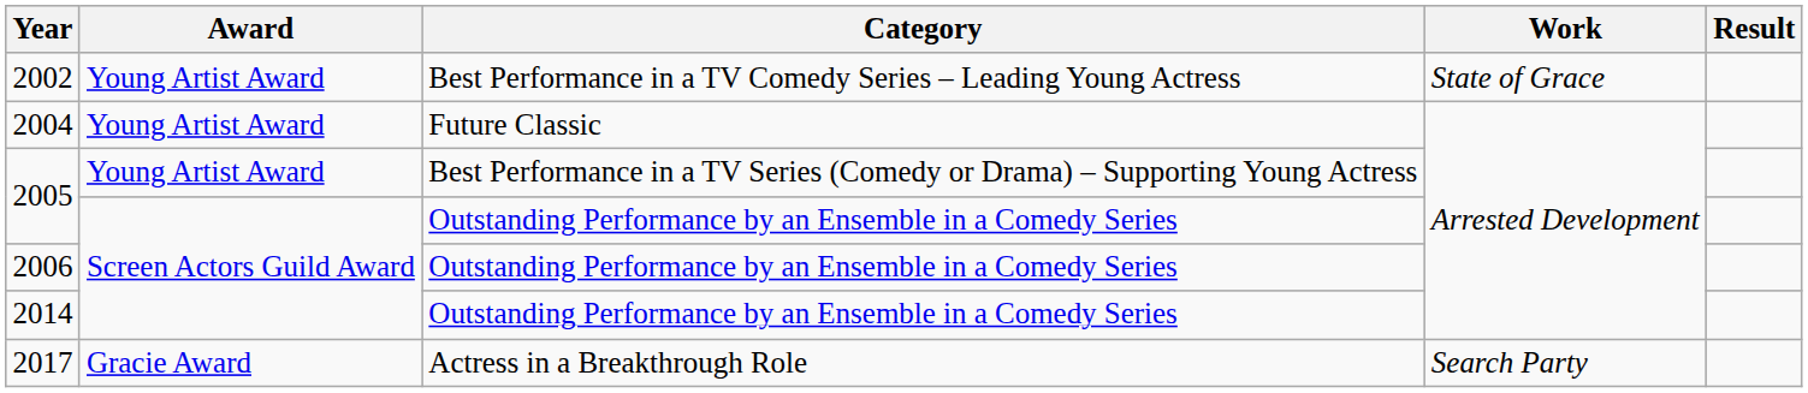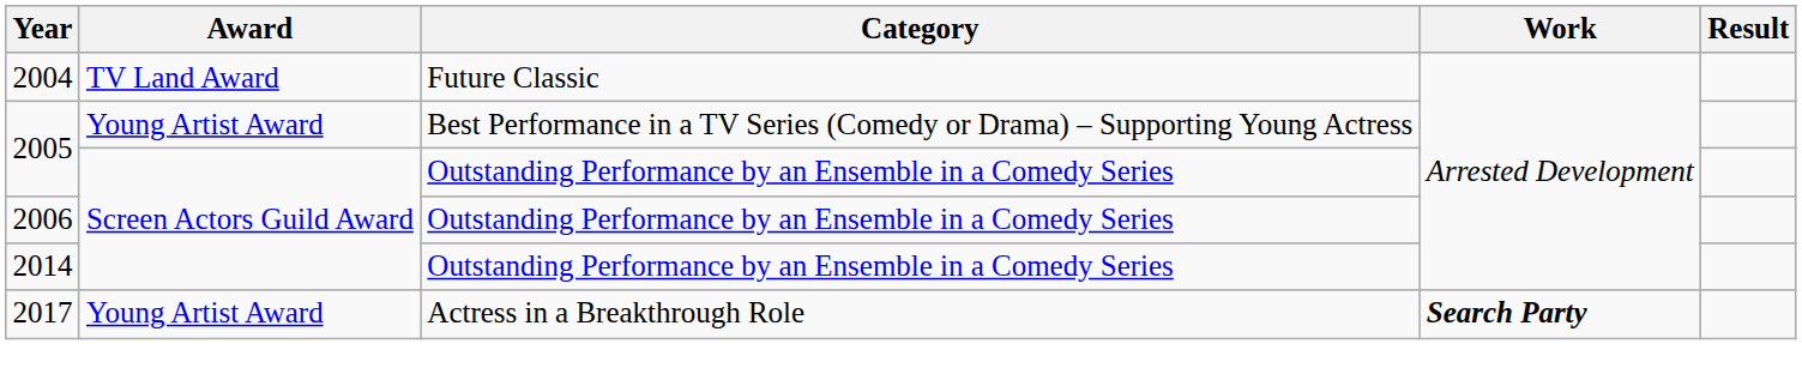- row: 2002 | Young Artist Award | Best Performance in a TV Comedy Series – Leading Young Actress | State of Grace
2004 | Award: Young Artist Award -> TV Land Award
2017 | Award: Gracie Award -> Young Artist Award
2017 | Work: normal -> bold
